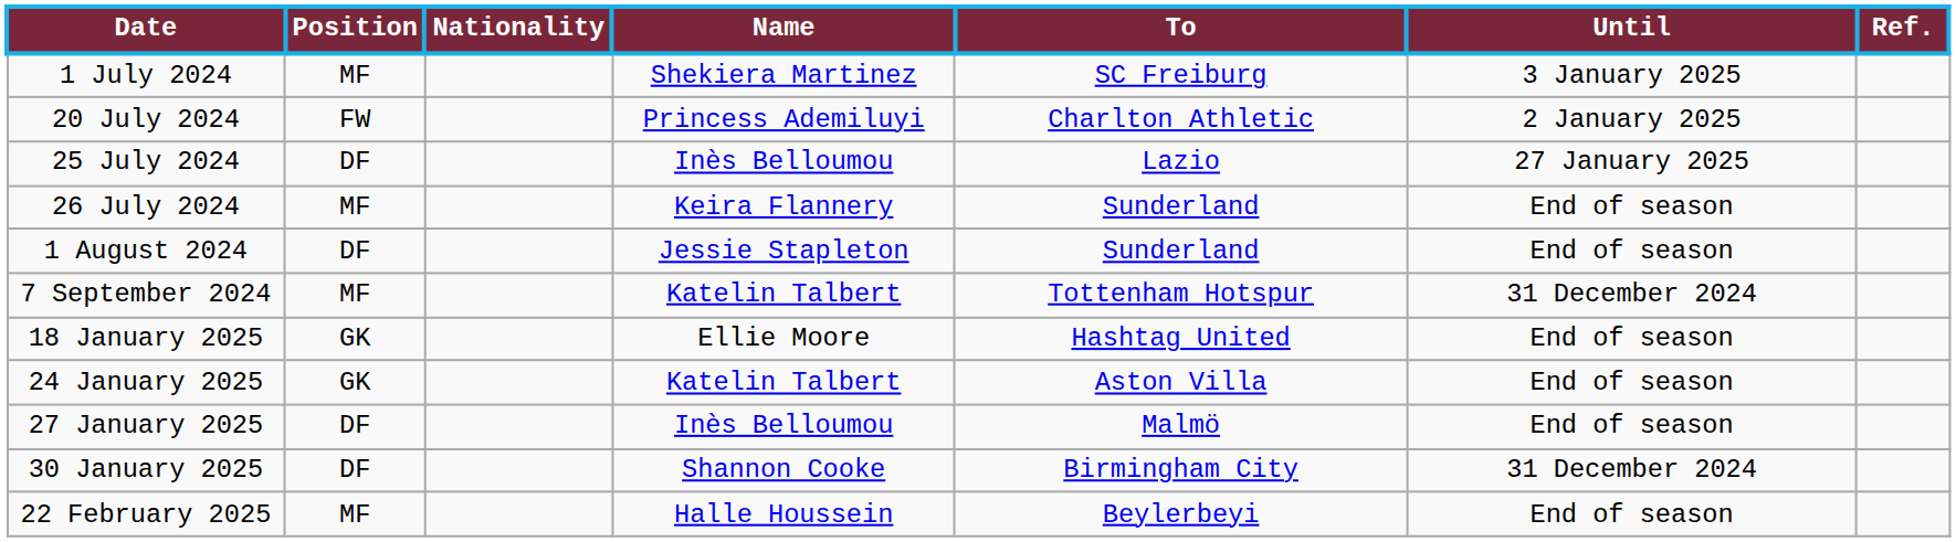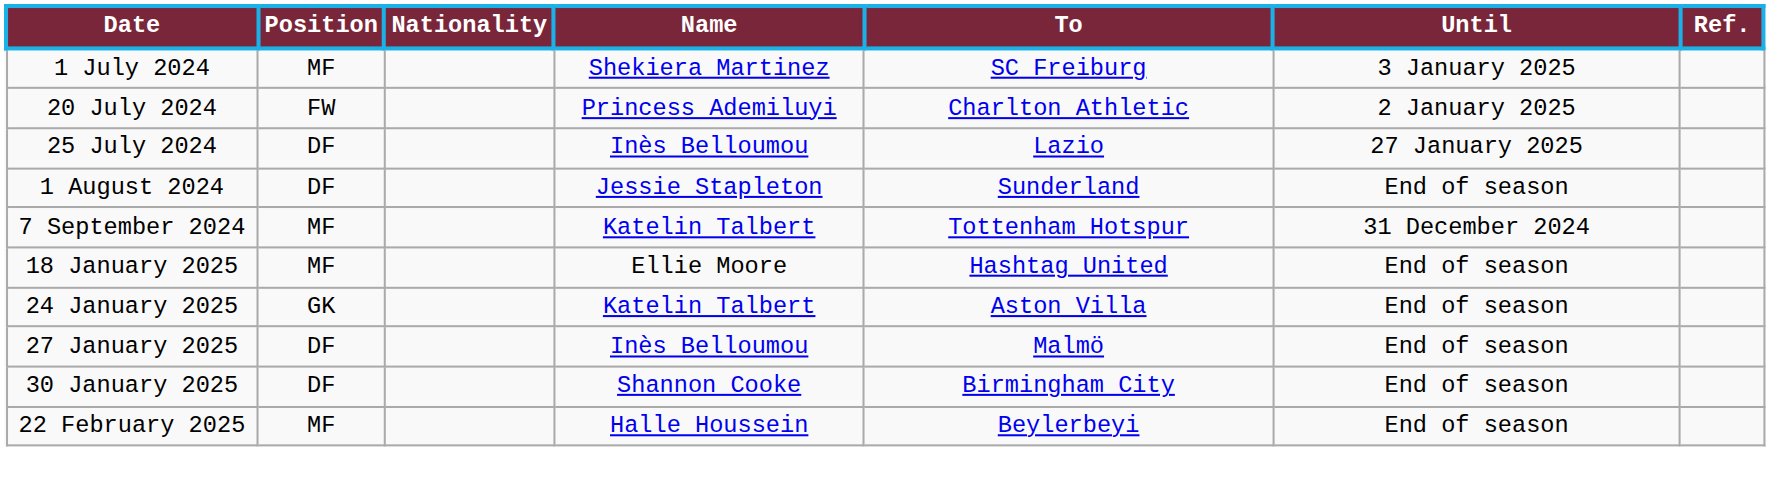- row: 26 July 2024 | MF | Keira Flannery | Sunderland | End of season
18 January 2025 | Position: GK -> MF
30 January 2025 | Until: 31 December 2024 -> End of season
